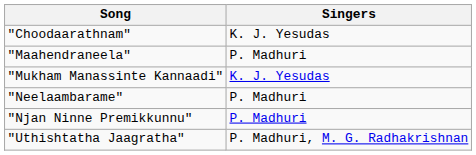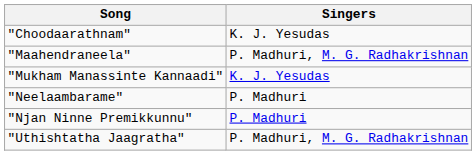"Maahendraneela" | Singers: P. Madhuri -> P. Madhuri, M. G. Radhakrishnan
